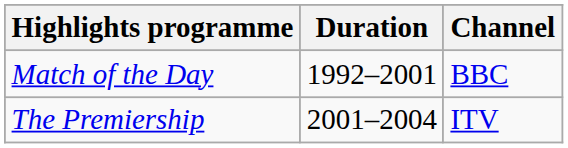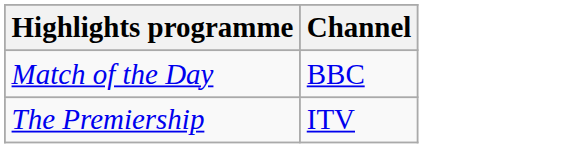- column: Duration | 1992–2001 | 2001–2004
